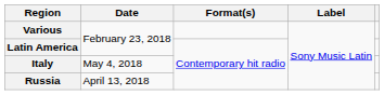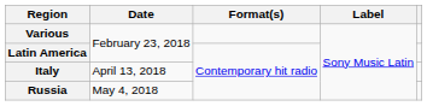Italy | Date: May 4, 2018 -> April 13, 2018
Russia | Date: April 13, 2018 -> May 4, 2018
